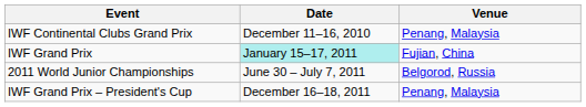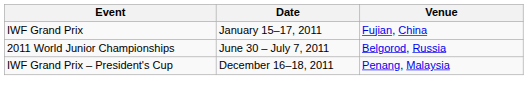- row: IWF Continental Clubs Grand Prix | December 11–16, 2010 | Penang, Malaysia
IWF Grand Prix | Date: paleturquoise background -> no background
